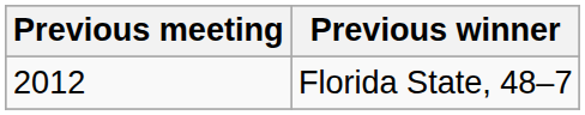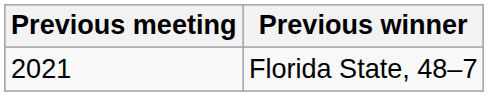Florida State, 48–7 | Previous meeting: 2012 -> 2021
